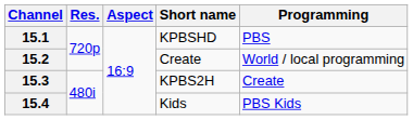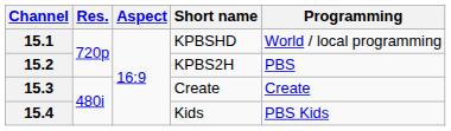15.1 | Programming: PBS -> World / local programming
15.2 | Short name: Create -> KPBS2H
15.2 | Programming: World / local programming -> PBS
15.3 | Short name: KPBS2H -> Create
